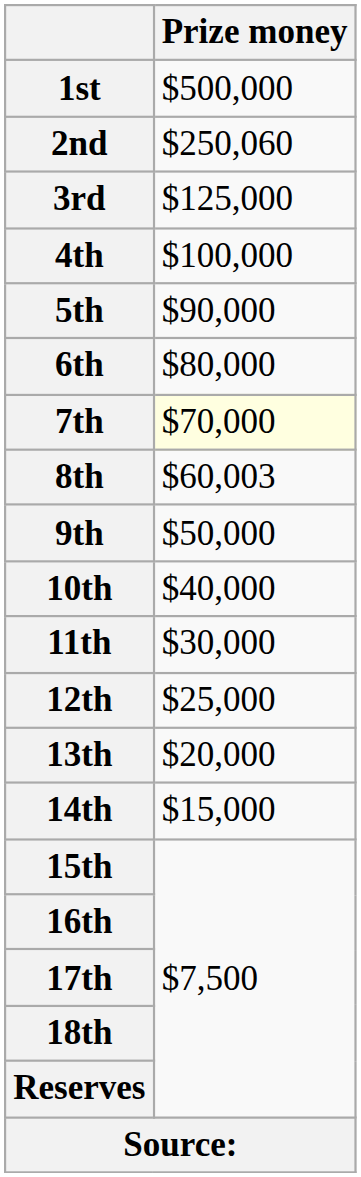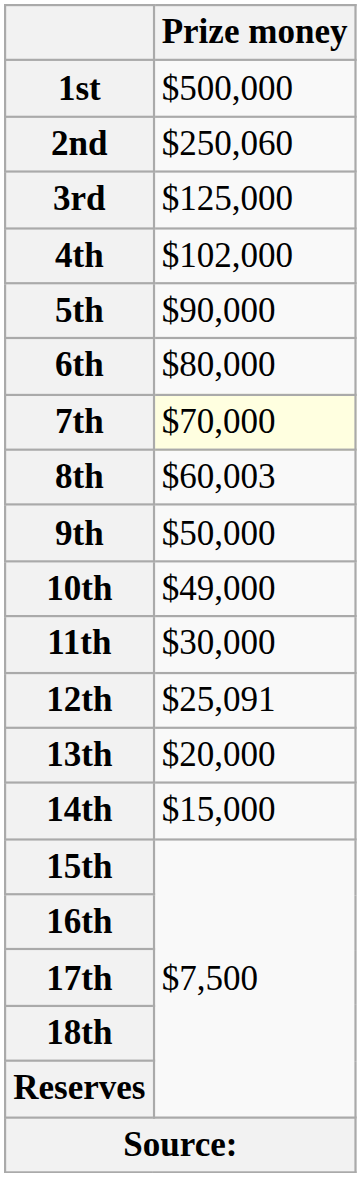4th | Prize money: $100,000 -> $102,000
10th | Prize money: $40,000 -> $49,000
12th | Prize money: $25,000 -> $25,091
